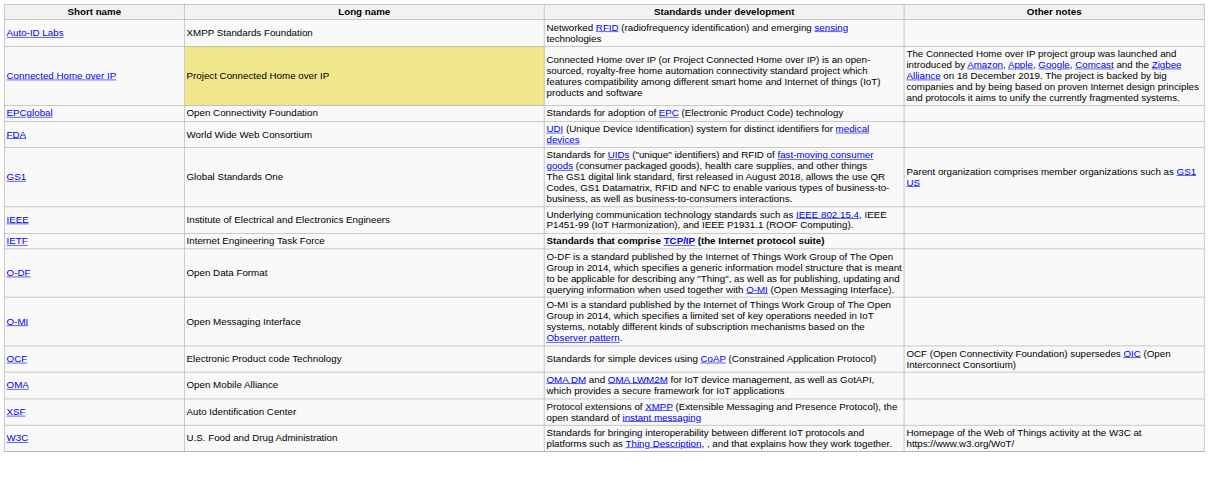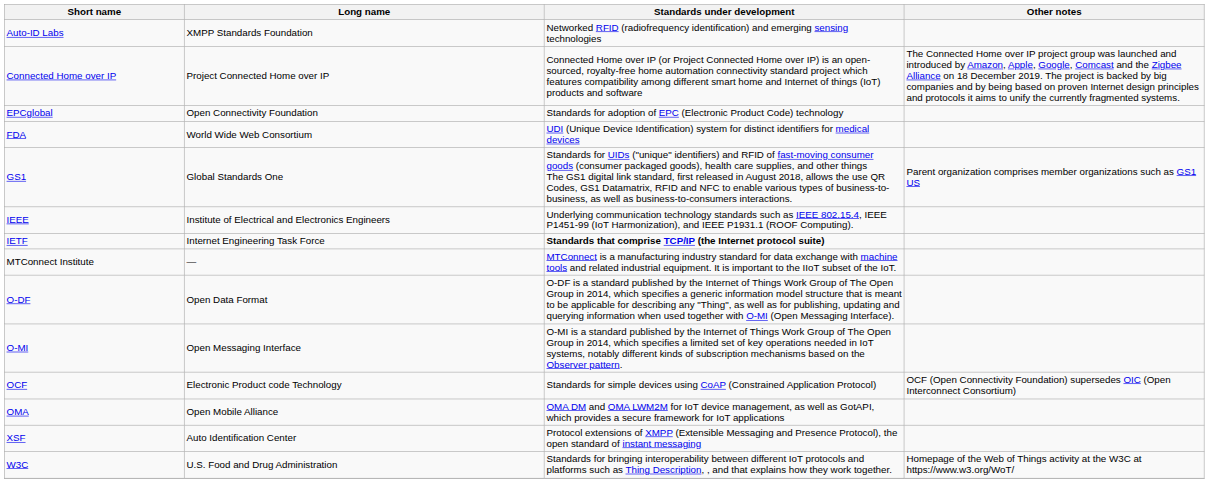Connected Home over IP | Long name: khaki background -> no background
+ row: MTConnect Institute | — | MTConnect is a manufacturing industry standard for data exchange with machine tools and related industrial equipment. It is important to the IIoT subset of the IoT.
